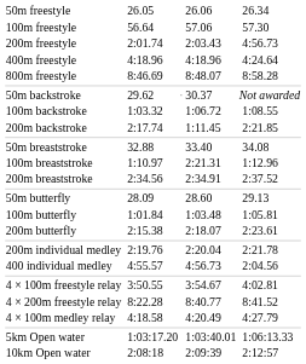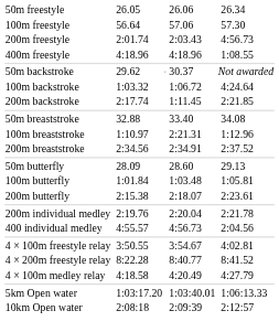400m freestyle | column 7: 4:24.64 -> 1:08.55
- row: 800m freestyle | 8:46.69 | 8:48.07 | 8:58.28
100m backstroke | column 7: 1:08.55 -> 4:24.64
